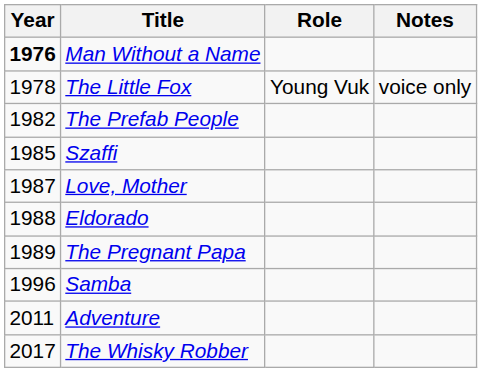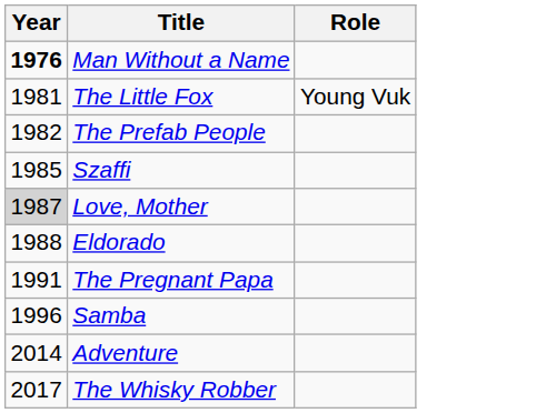- column: Notes | voice only
The Little Fox | Year: 1978 -> 1981
Love, Mother | Year: no background -> lightgrey background
The Pregnant Papa | Year: 1989 -> 1991
Adventure | Year: 2011 -> 2014
